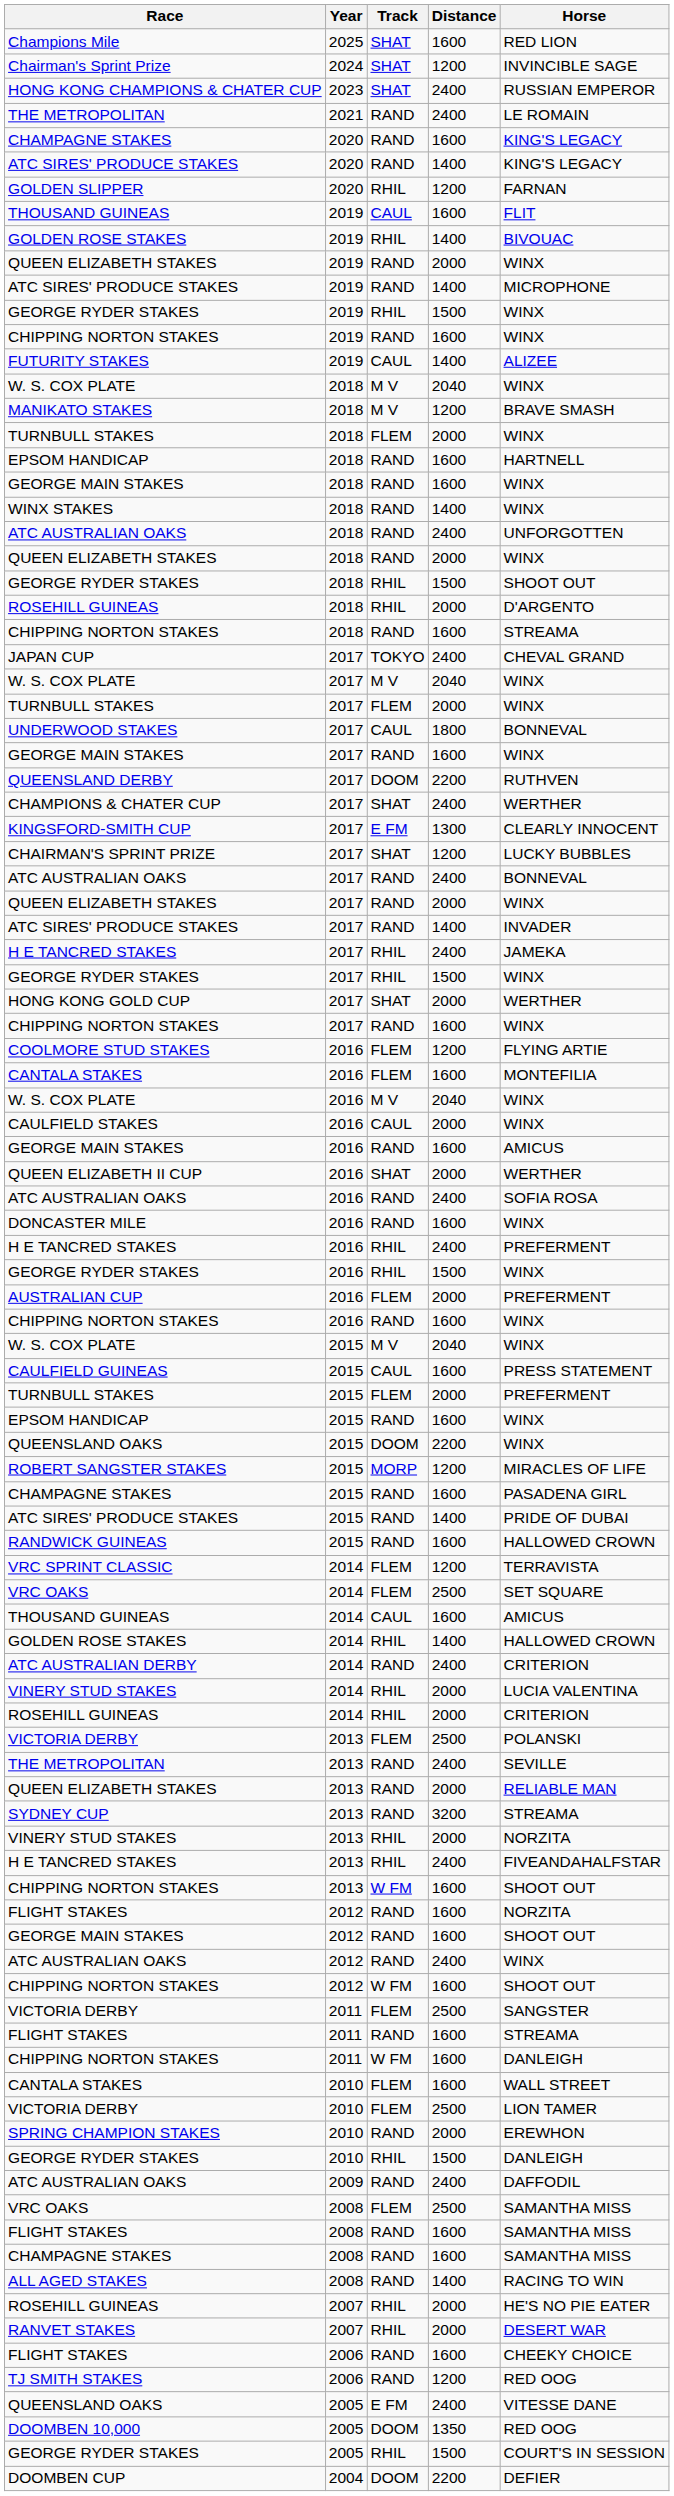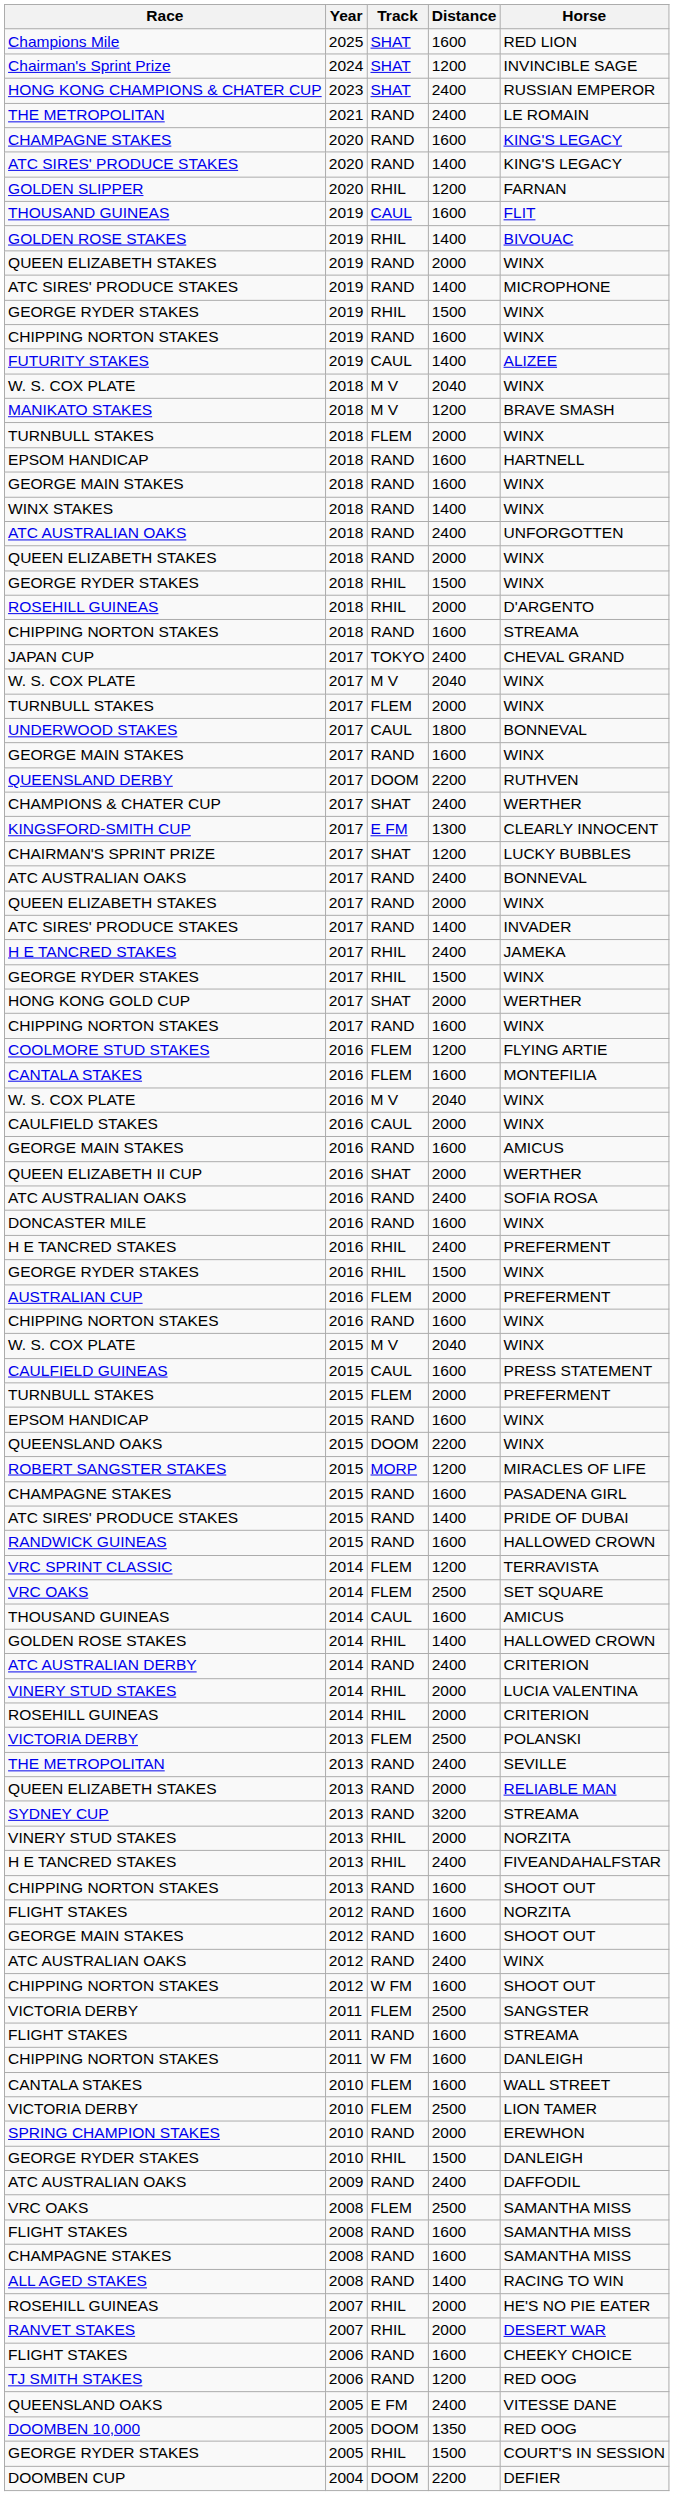GEORGE RYDER STAKES / 2018 | Horse: SHOOT OUT -> WINX
CHIPPING NORTON STAKES / 2013 | Track: W FM -> RAND
